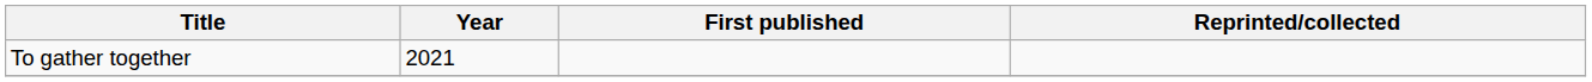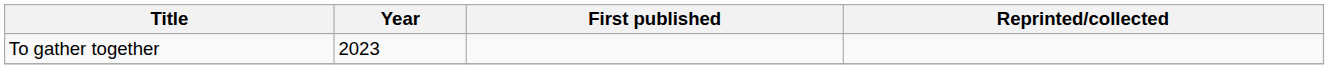To gather together | Year: 2021 -> 2023
